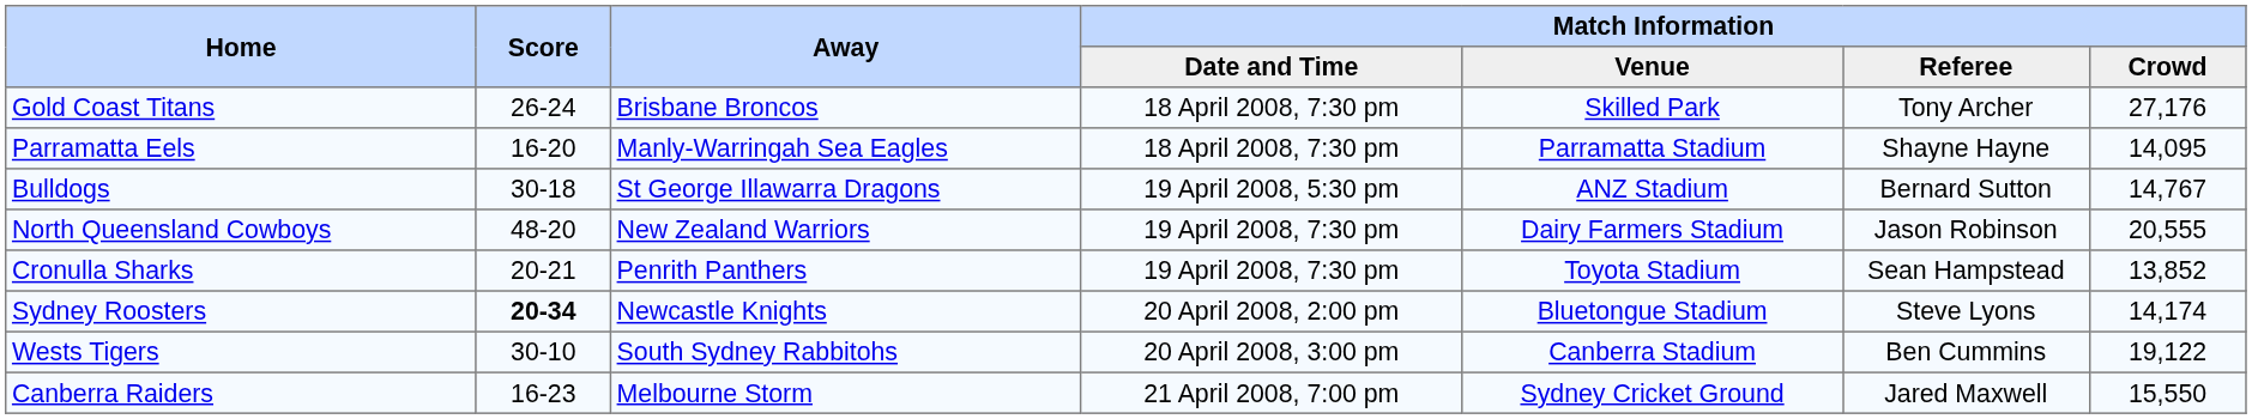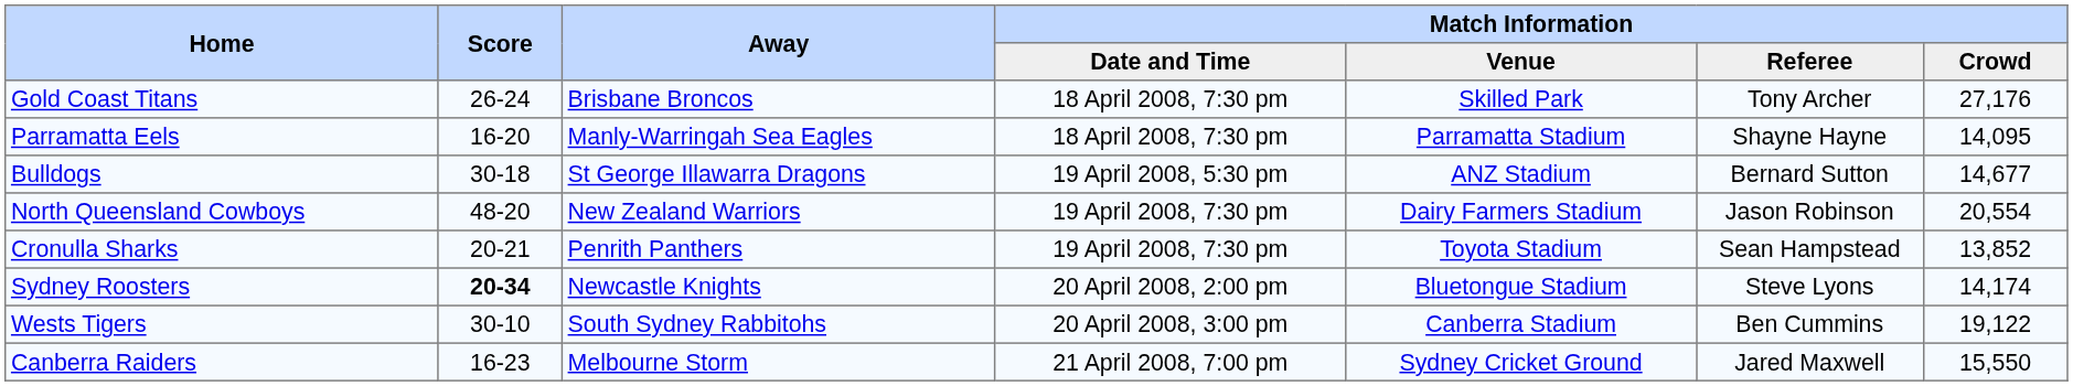Bulldogs | Match Information / Crowd: 14,767 -> 14,677
North Queensland Cowboys | Match Information / Crowd: 20,555 -> 20,554
